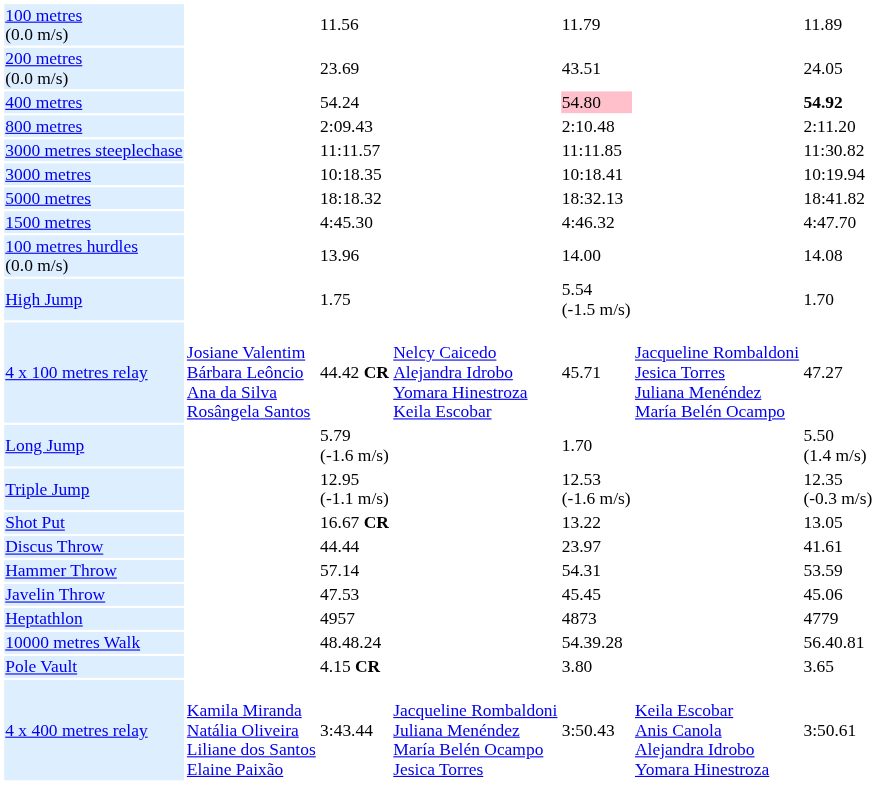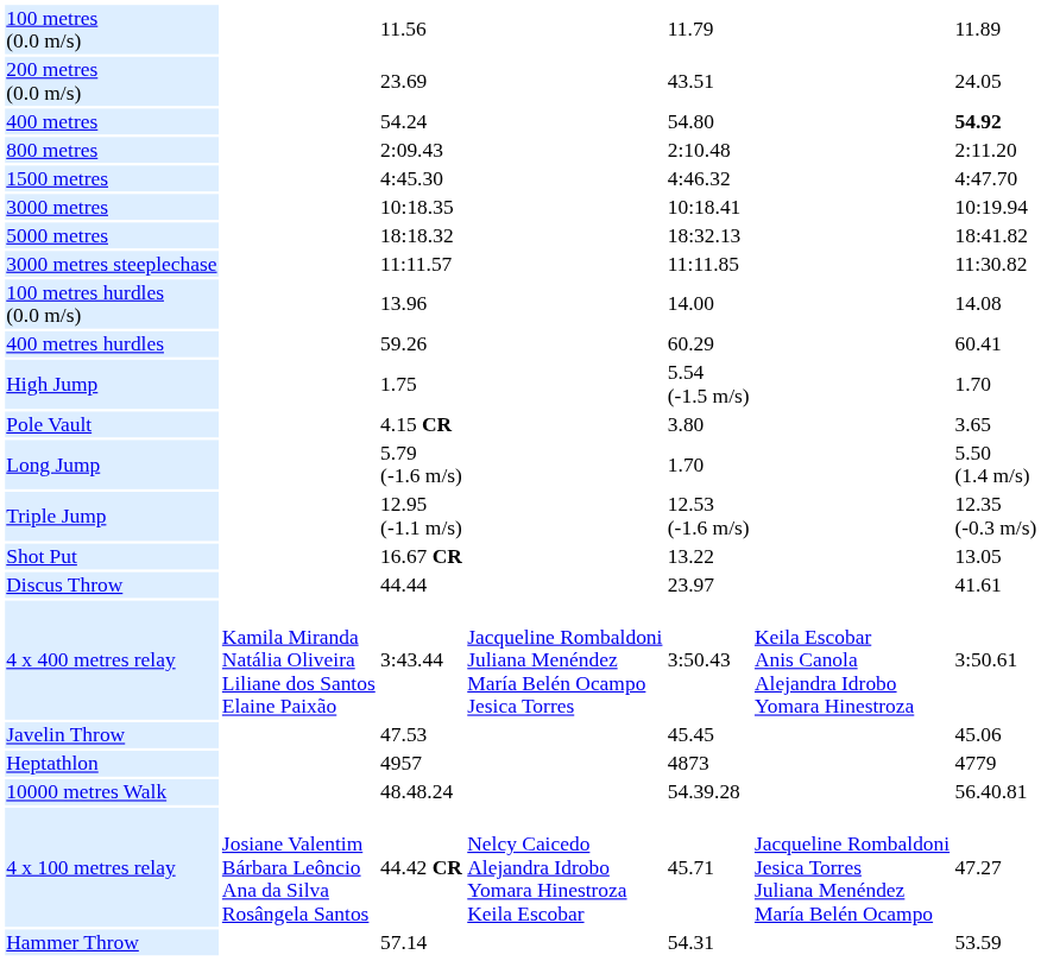400 metres | column 5: pink background -> no background
rows swapped: 1500 metres <-> 3000 metres steeplechase
+ row: 400 metres hurdles | 59.26 | 60.29 | 60.41
rows swapped: Pole Vault <-> 4 x 100 metres relay
rows swapped: Hammer Throw <-> 4 x 400 metres relay
